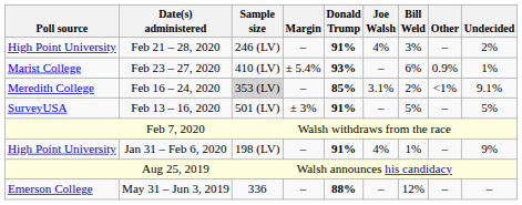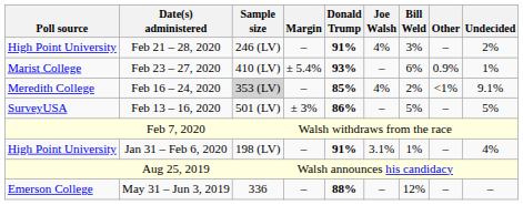Feb 16 – 24, 2020 | Joe Walsh: 3.1% -> 4%
Feb 13 – 16, 2020 | Donald Trump: 91% -> 86%
Jan 31 – Feb 6, 2020 | Joe Walsh: 4% -> 3.1%
Jan 31 – Feb 6, 2020 | Undecided: 9% -> 4%
